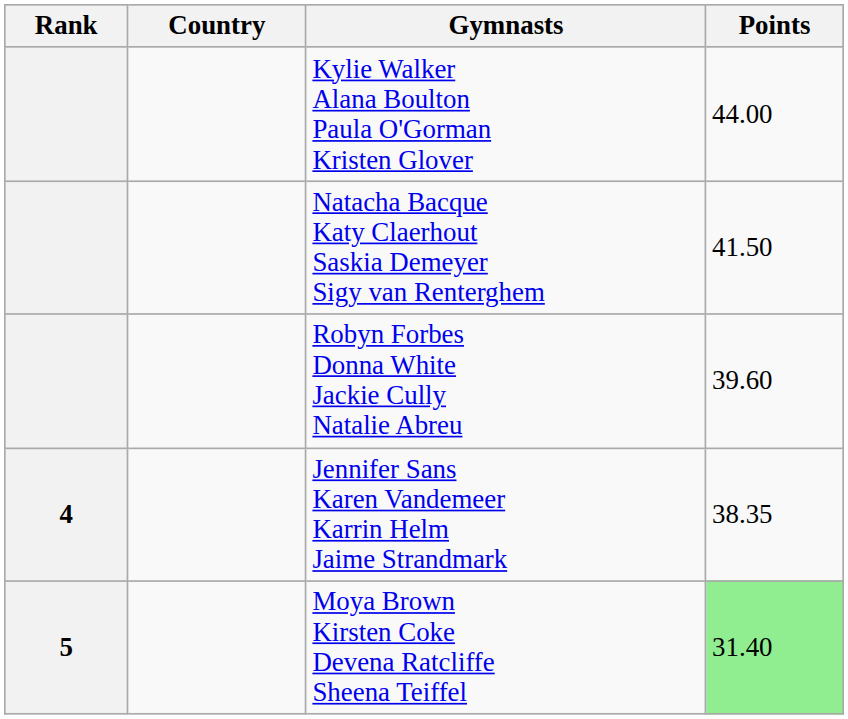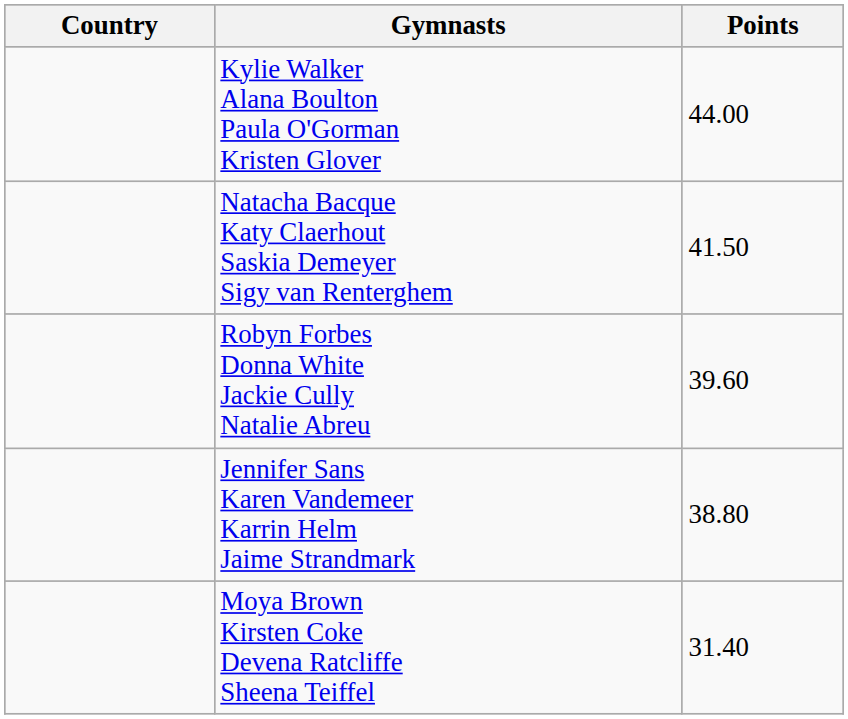- column: Rank | 4 | 5
Jennifer Sans Karen Vandemeer Karrin Helm Jaime Strandmark | Points: 38.35 -> 38.80
Moya Brown Kirsten Coke Devena Ratcliffe Sheena Teiffel | Points: lightgreen background -> no background
